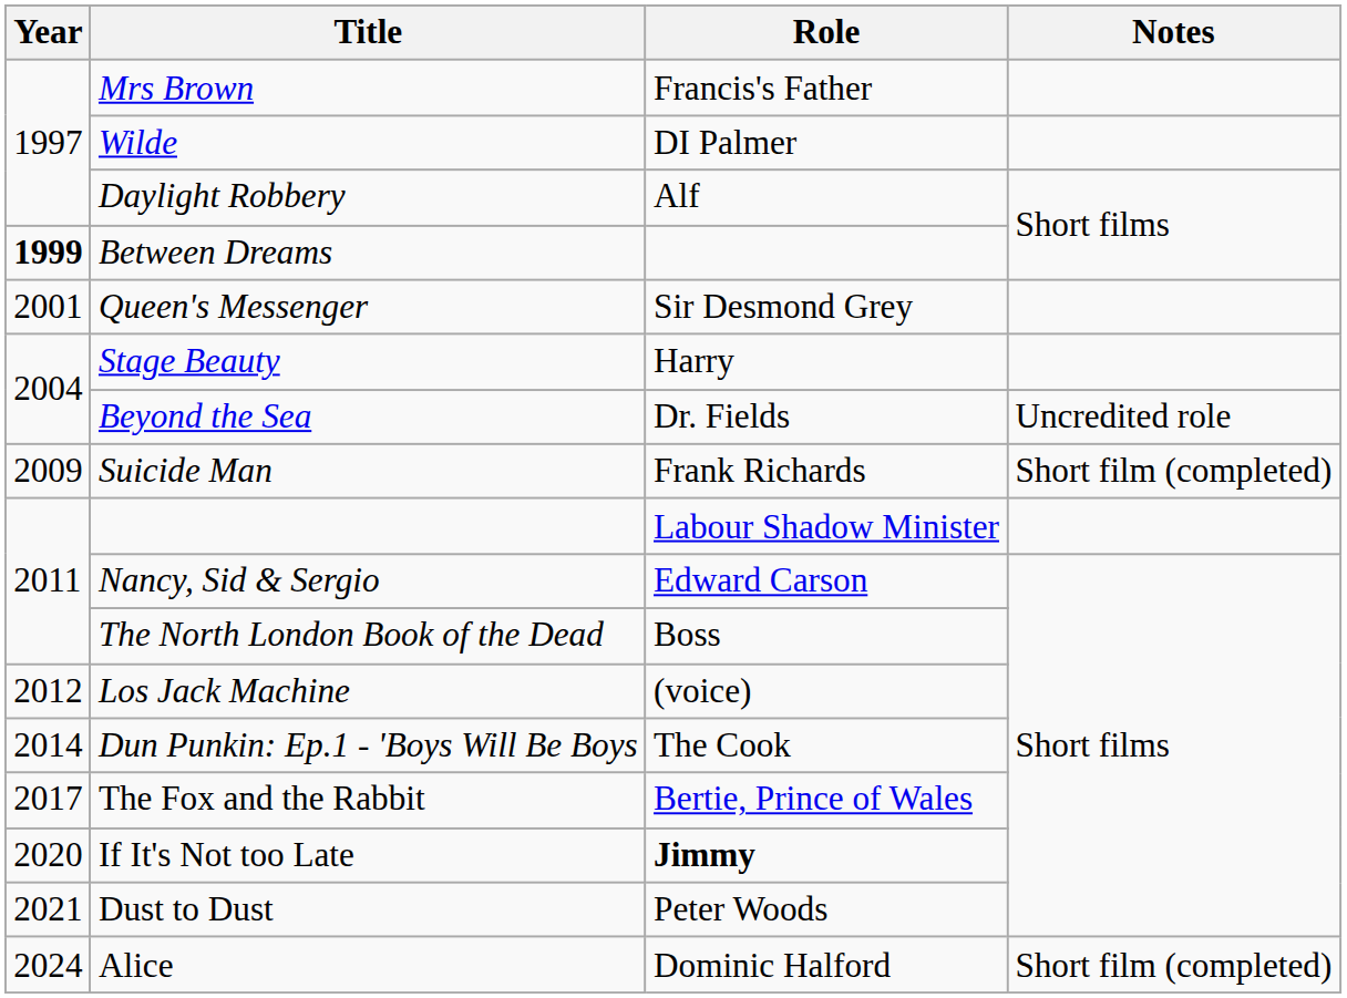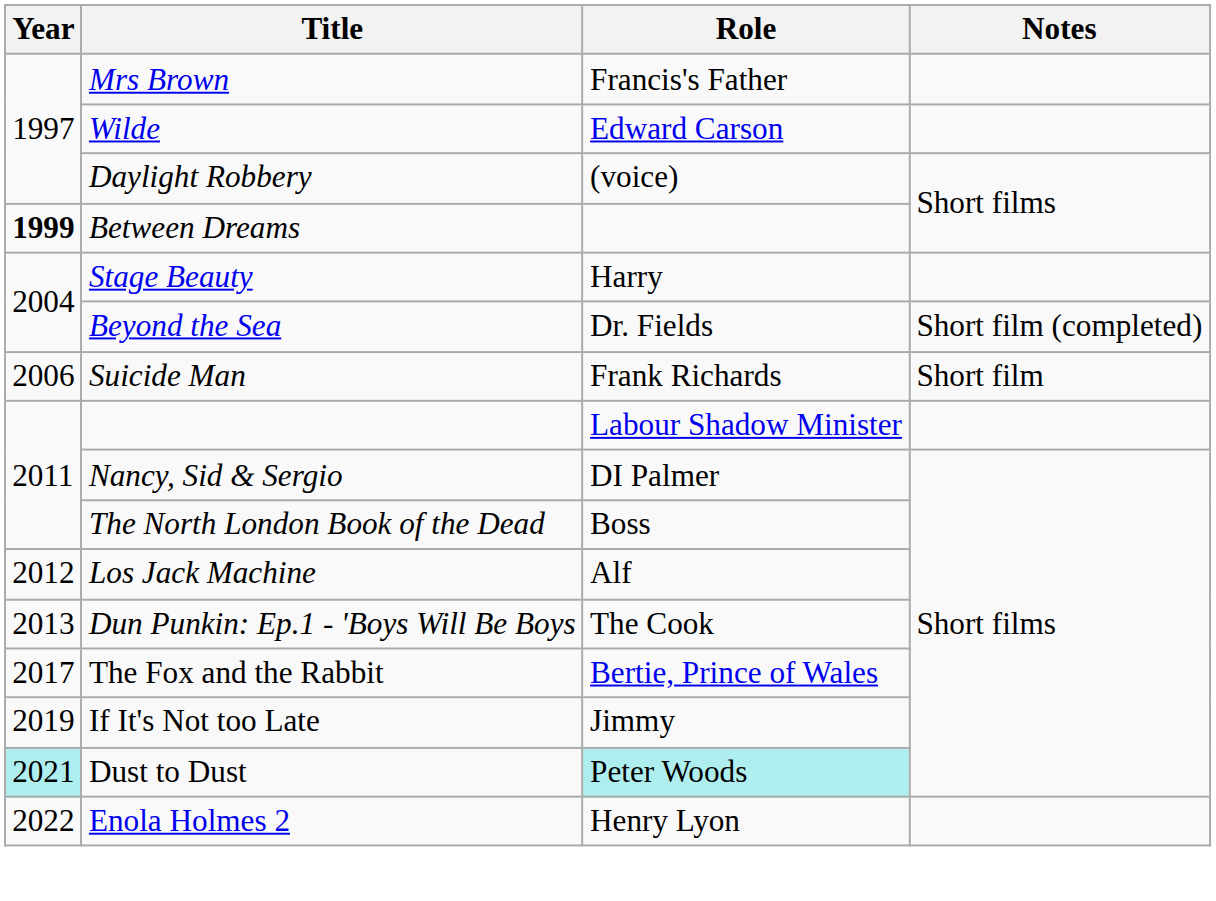Wilde | Role: DI Palmer -> Edward Carson
Daylight Robbery | Role: Alf -> (voice)
- row: 2001 | Queen's Messenger | Sir Desmond Grey
Beyond the Sea | Notes: Uncredited role -> Short film (completed)
Suicide Man | Year: 2009 -> 2006
Suicide Man | Notes: Short film (completed) -> Short film
Nancy, Sid & Sergio | Role: Edward Carson -> DI Palmer
Los Jack Machine | Role: (voice) -> Alf
Dun Punkin: Ep.1 - 'Boys Will Be Boys | Year: 2014 -> 2013
If It's Not too Late | Year: 2020 -> 2019
If It's Not too Late | Role: bold -> normal
Dust to Dust | Year: no background -> paleturquoise background
Dust to Dust | Role: no background -> paleturquoise background
+ row: 2022 | Enola Holmes 2 | Henry Lyon
- row: 2024 | Alice | Dominic Halford | Short film (completed)
